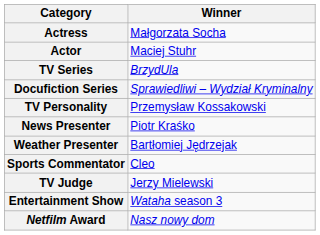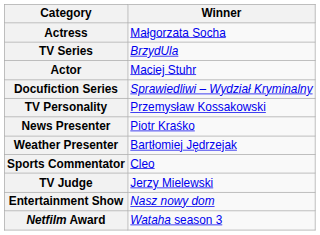rows swapped: Actor <-> TV Series
Entertainment Show | Winner: Wataha season 3 -> Nasz nowy dom
Netfilm Award | Winner: Nasz nowy dom -> Wataha season 3
